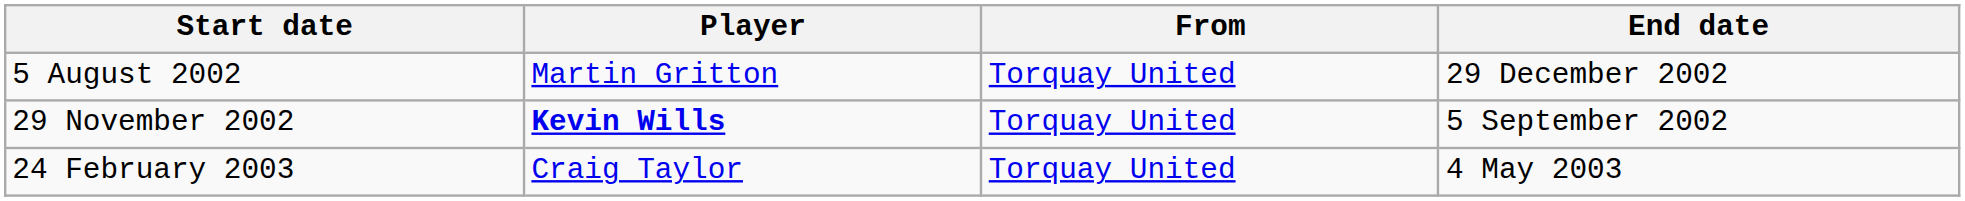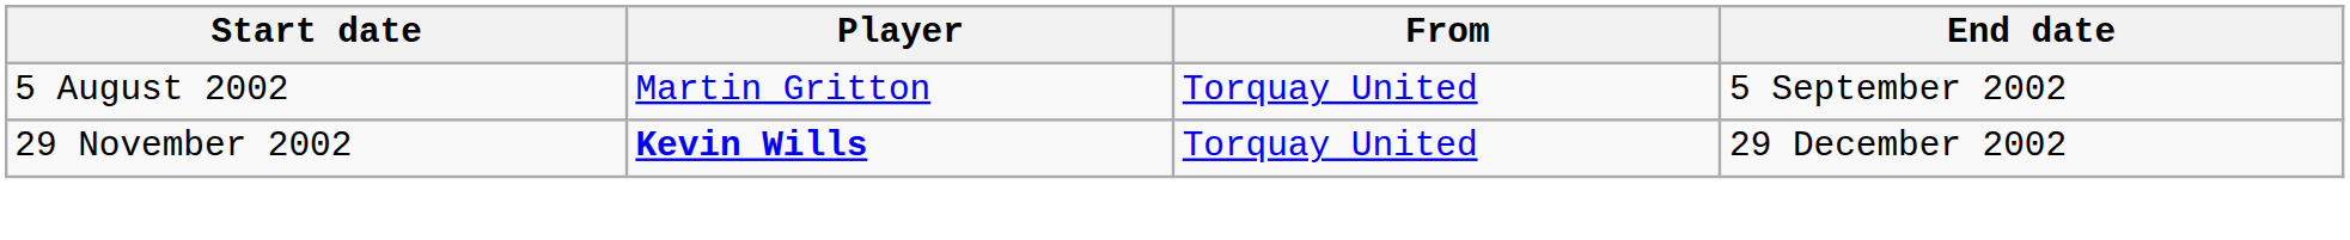5 August 2002 | End date: 29 December 2002 -> 5 September 2002
29 November 2002 | End date: 5 September 2002 -> 29 December 2002
- row: 24 February 2003 | Craig Taylor | Torquay United | 4 May 2003
